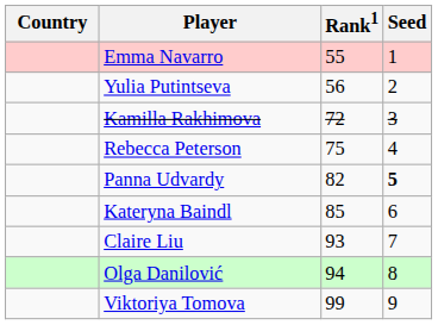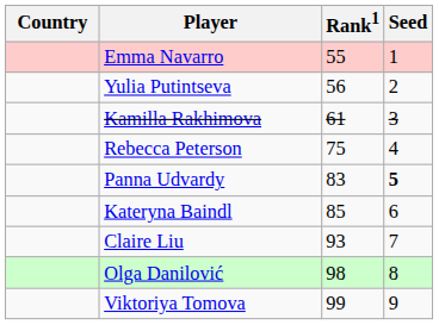Kamilla Rakhimova | Rank1: 72 -> 61
Panna Udvardy | Rank1: 82 -> 83
Olga Danilović | Rank1: 94 -> 98
